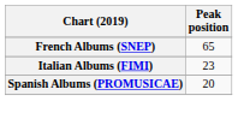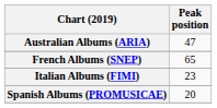+ row: Australian Albums (ARIA) | 47
